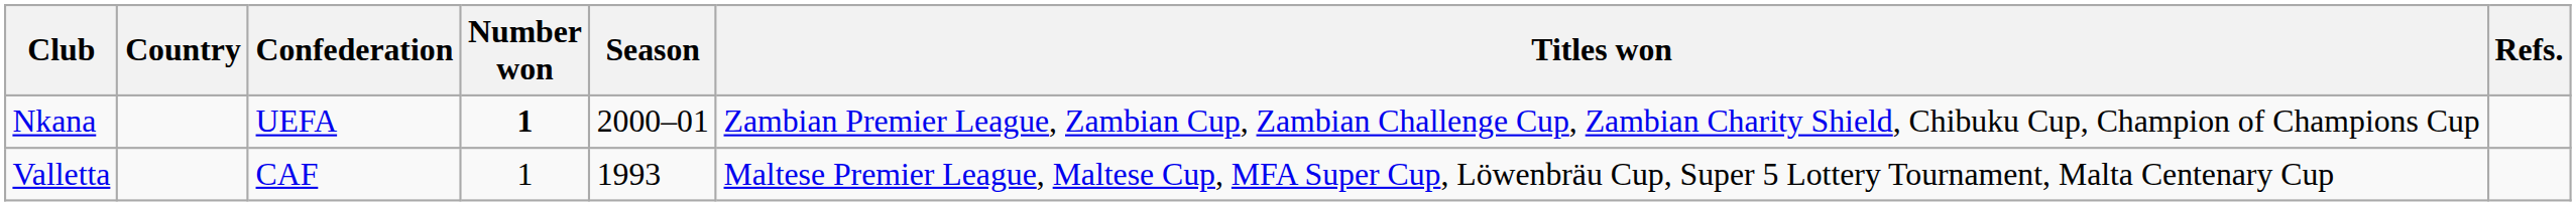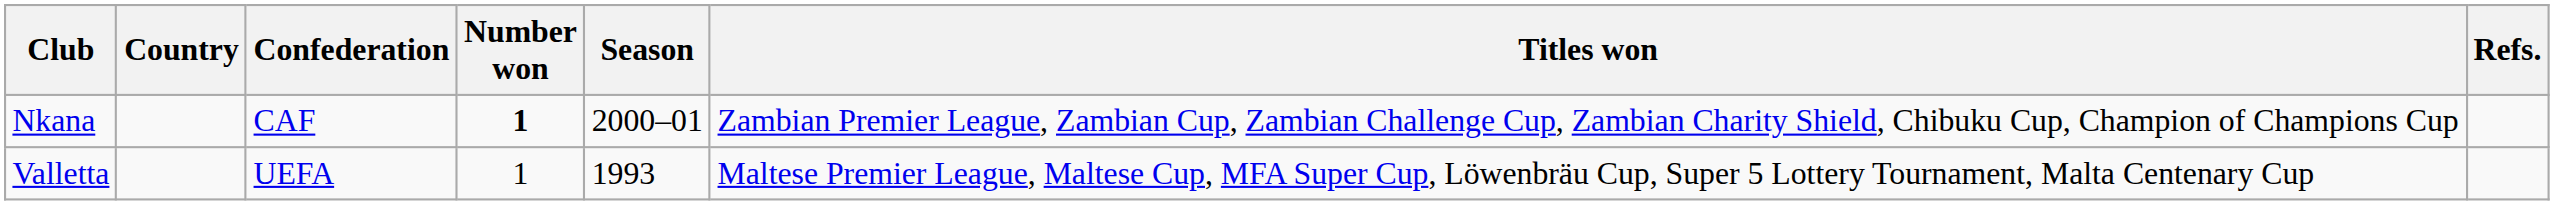Nkana | Confederation: UEFA -> CAF
Valletta | Confederation: CAF -> UEFA
